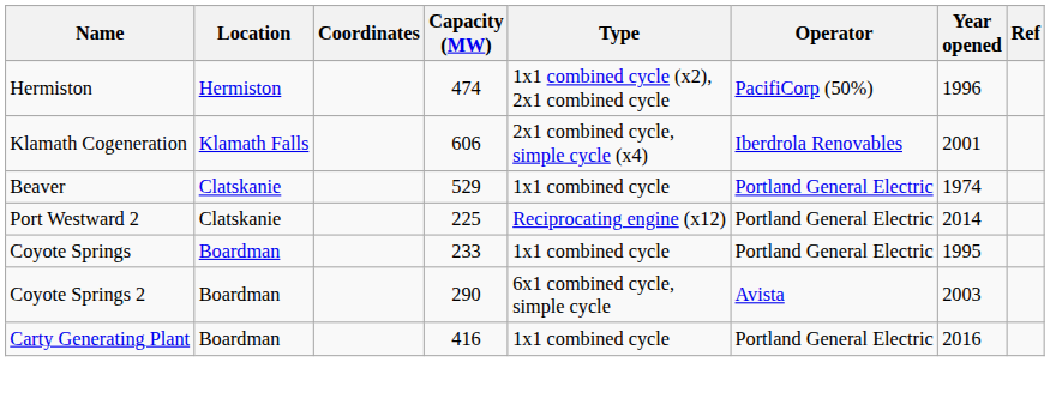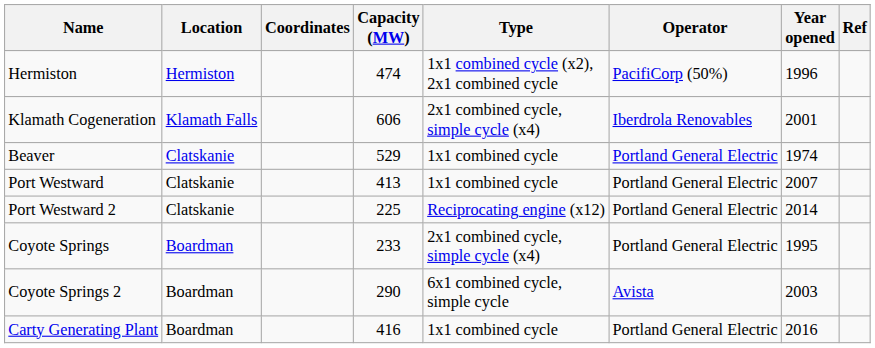+ row: Port Westward | Clatskanie | 413 | 1x1 combined cycle | Portland General Electric | 2007
Coyote Springs | Type: 1x1 combined cycle -> 2x1 combined cycle, simple cycle (x4)
